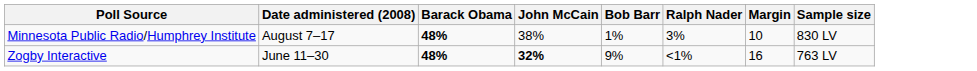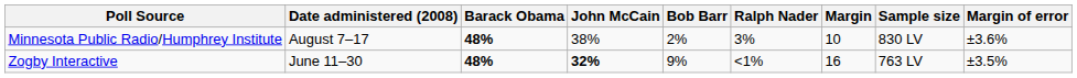+ column: Margin of error | ±3.6% | ±3.5%
Minnesota Public Radio/Humphrey Institute | Bob Barr: 1% -> 2%
